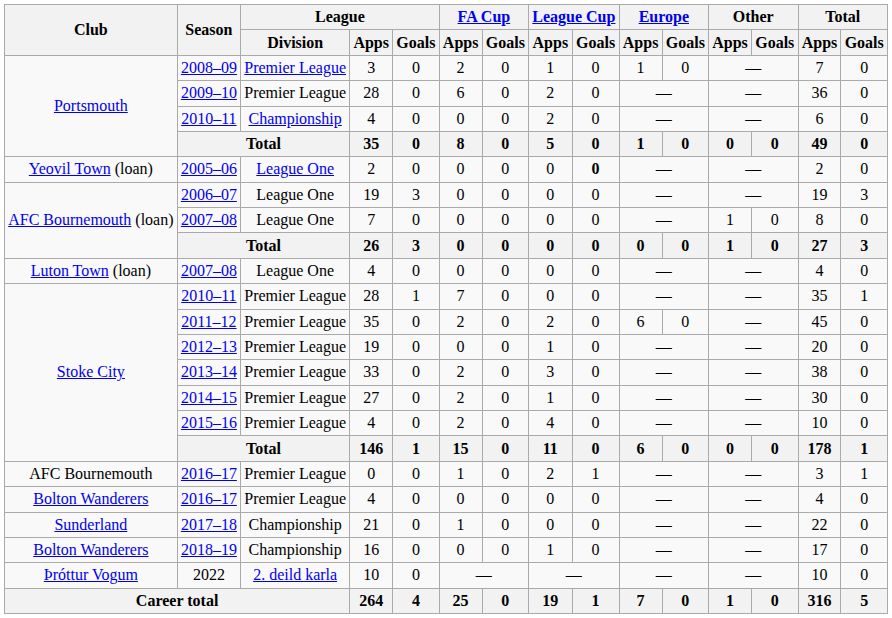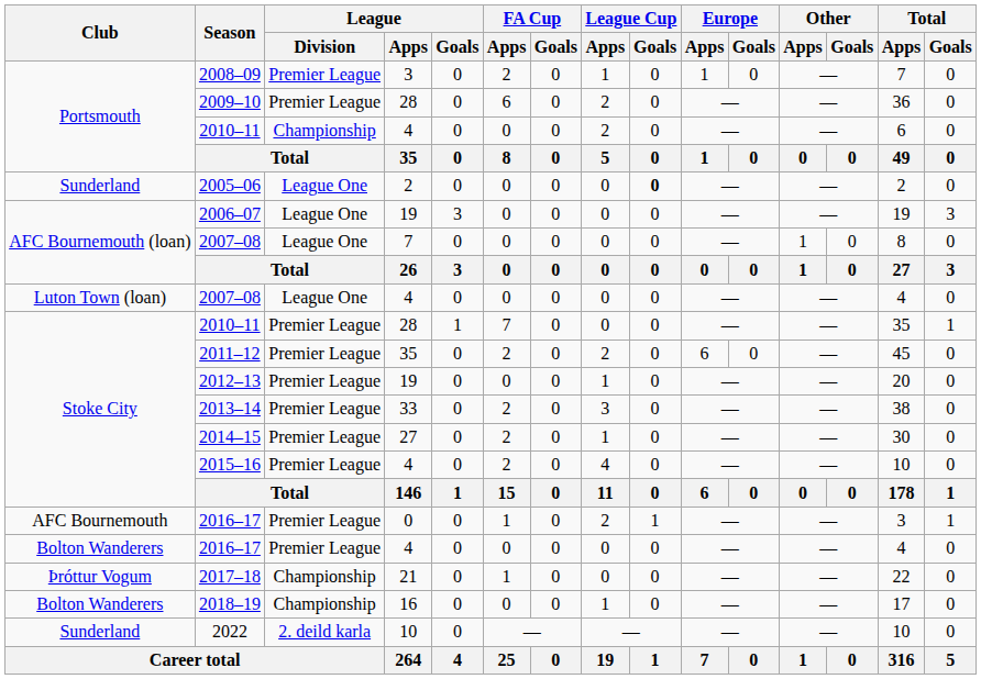2005–06 | Club: Yeovil Town (loan) -> Sunderland
2017–18 | Club: Sunderland -> Þróttur Vogum
2022 | Club: Þróttur Vogum -> Sunderland
